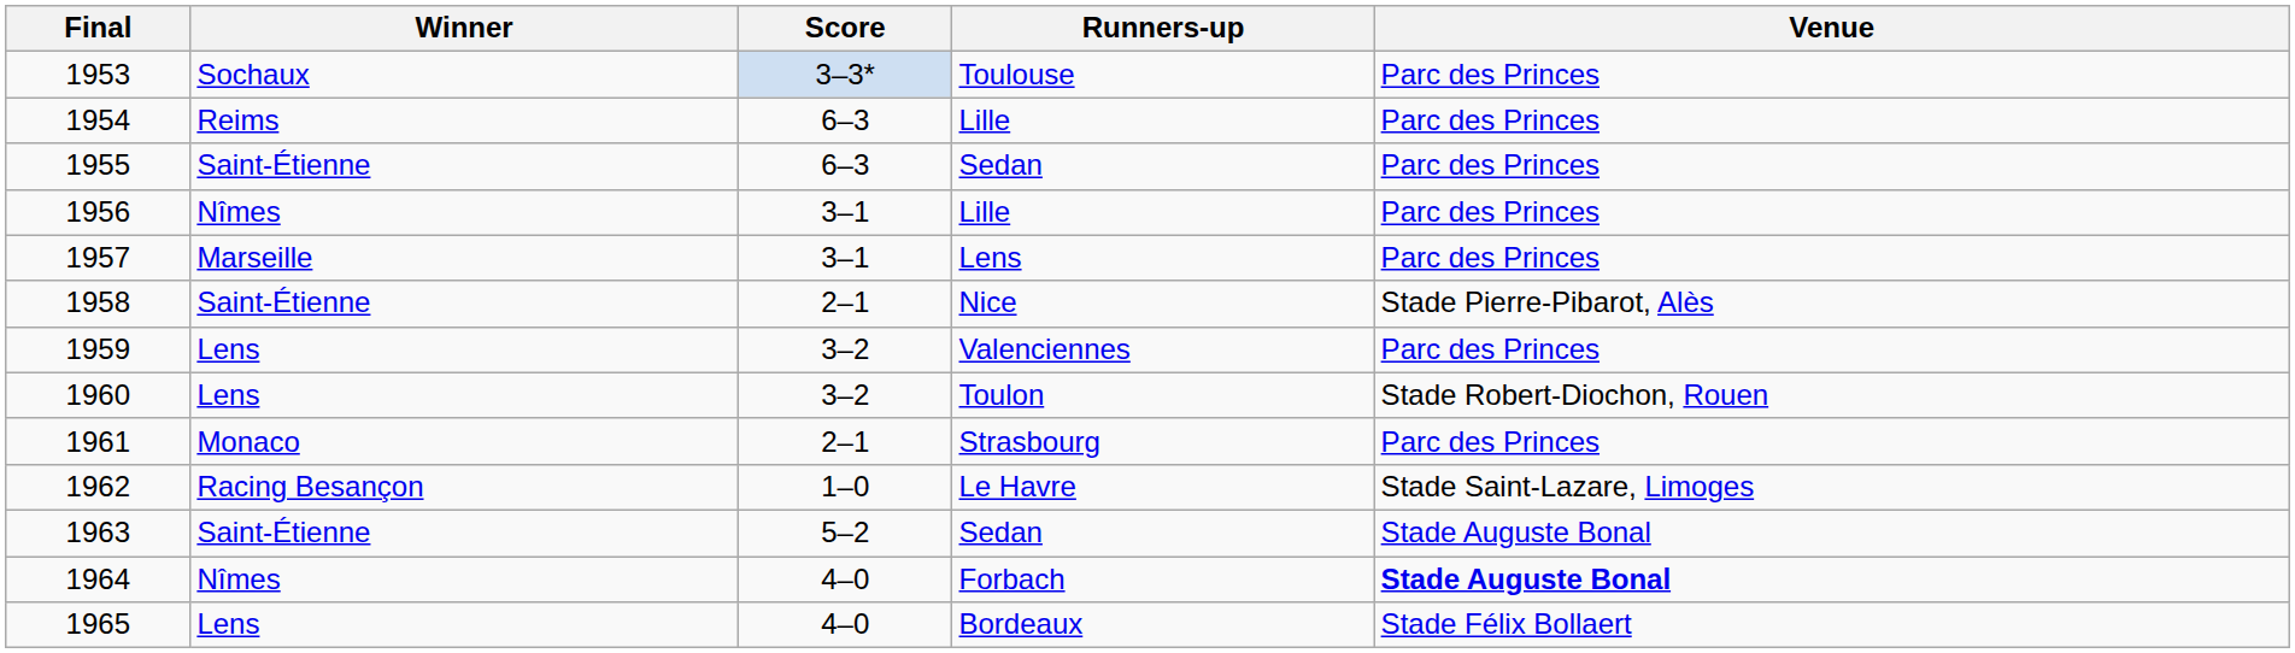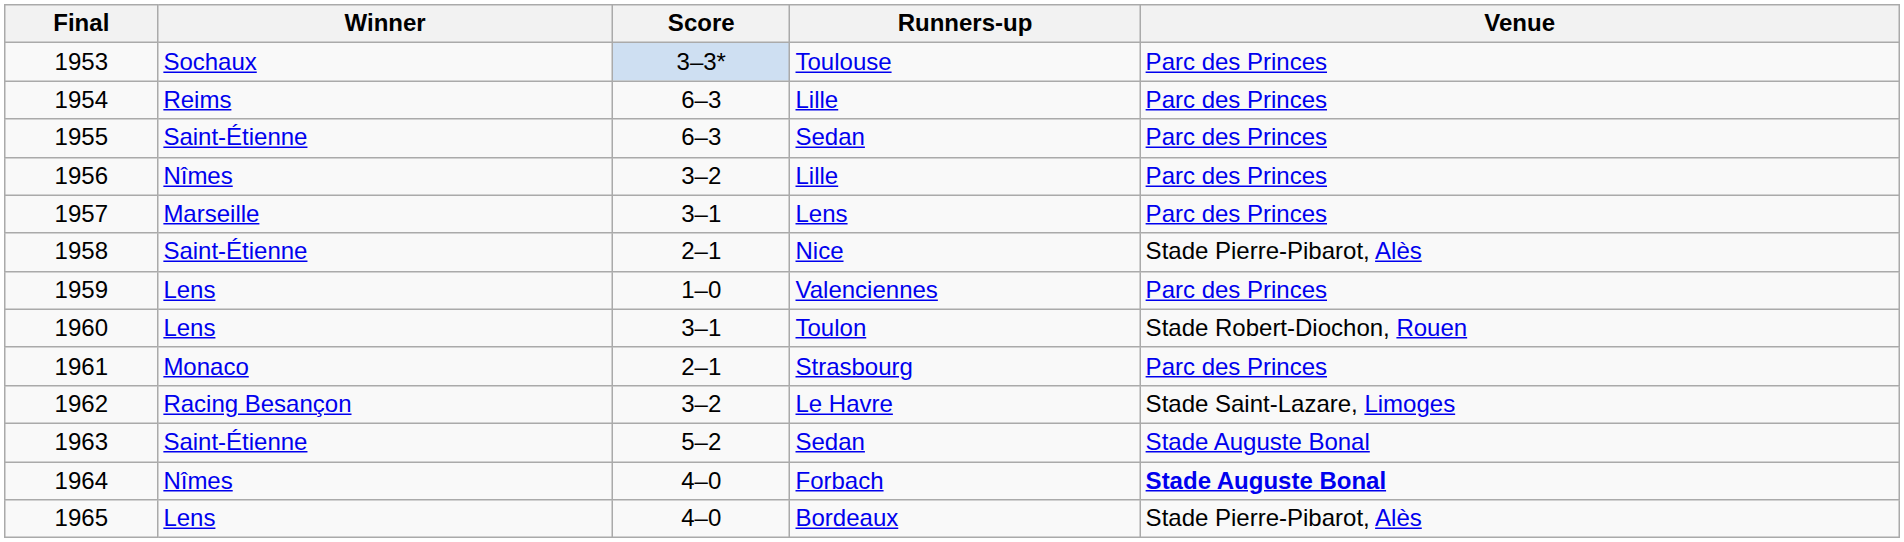1956 | Score: 3–1 -> 3–2
1959 | Score: 3–2 -> 1–0
1960 | Score: 3–2 -> 3–1
1962 | Score: 1–0 -> 3–2
1965 | Venue: Stade Félix Bollaert -> Stade Pierre-Pibarot, Alès
